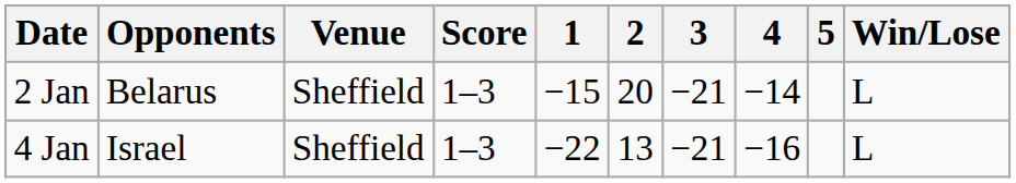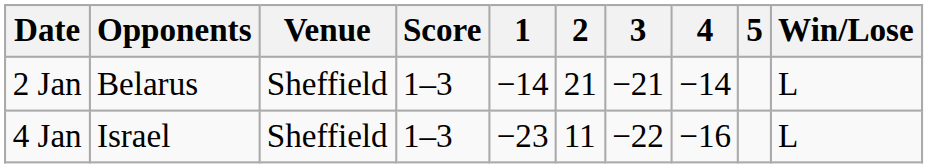2 Jan | 1: −15 -> −14
2 Jan | 2: 20 -> 21
4 Jan | 1: −22 -> −23
4 Jan | 2: 13 -> 11
4 Jan | 3: −21 -> −22
